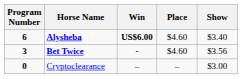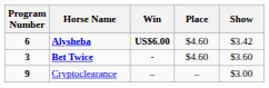Alysheba | Show: $3.40 -> $3.42
Bet Twice | Show: $3.56 -> $3.60
Cryptoclearance | Program Number: 0 -> 9
